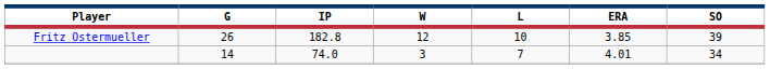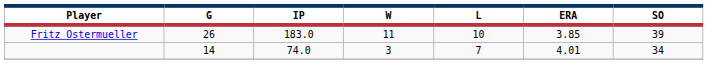Fritz Ostermueller | IP: 182.8 -> 183.0
Fritz Ostermueller | W: 12 -> 11
